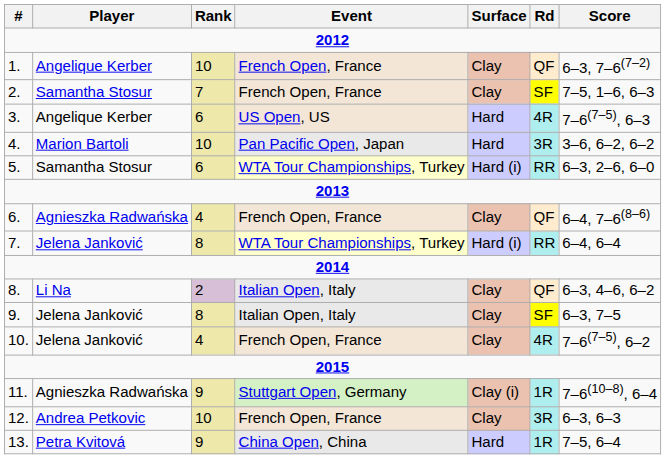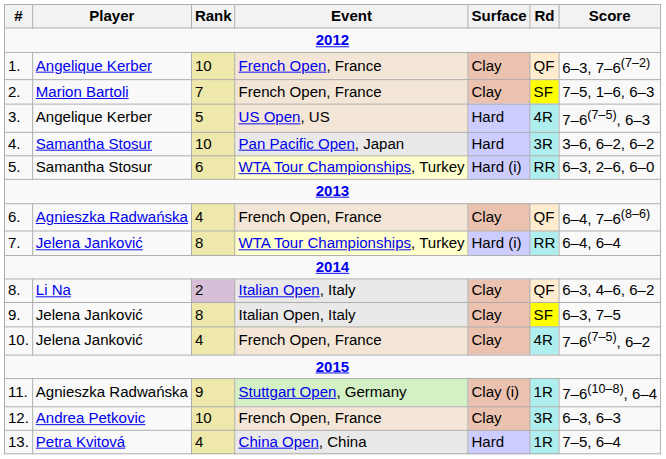2. | Player: Samantha Stosur -> Marion Bartoli
3. | Rank: 6 -> 5
4. | Player: Marion Bartoli -> Samantha Stosur
13. | Rank: 9 -> 4
